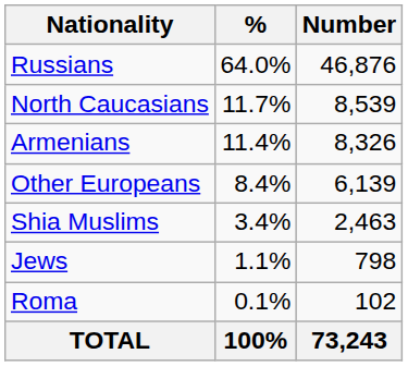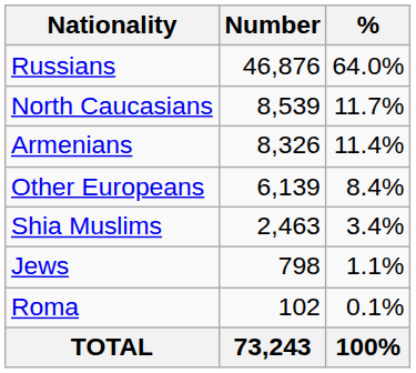columns swapped: Number <-> %
